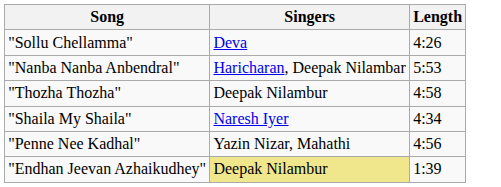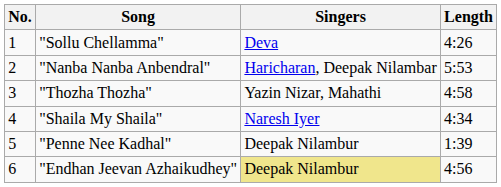+ column: No. | 1 | 2 | 3 | 4 | 5 | 6
"Thozha Thozha" | Singers: Deepak Nilambur -> Yazin Nizar, Mahathi
"Penne Nee Kadhal" | Singers: Yazin Nizar, Mahathi -> Deepak Nilambur
"Penne Nee Kadhal" | Length: 4:56 -> 1:39
"Endhan Jeevan Azhaikudhey" | Length: 1:39 -> 4:56
